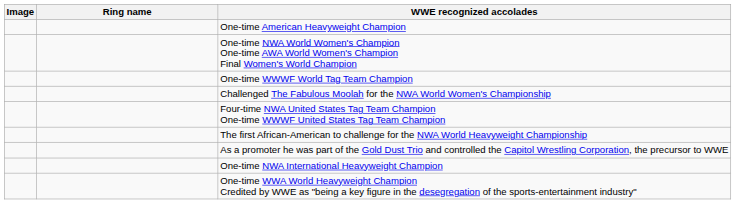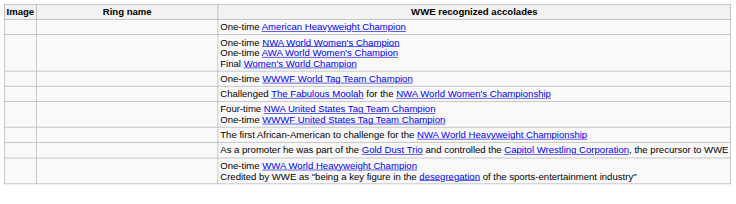- row: One-time NWA International Heavyweight Champion
